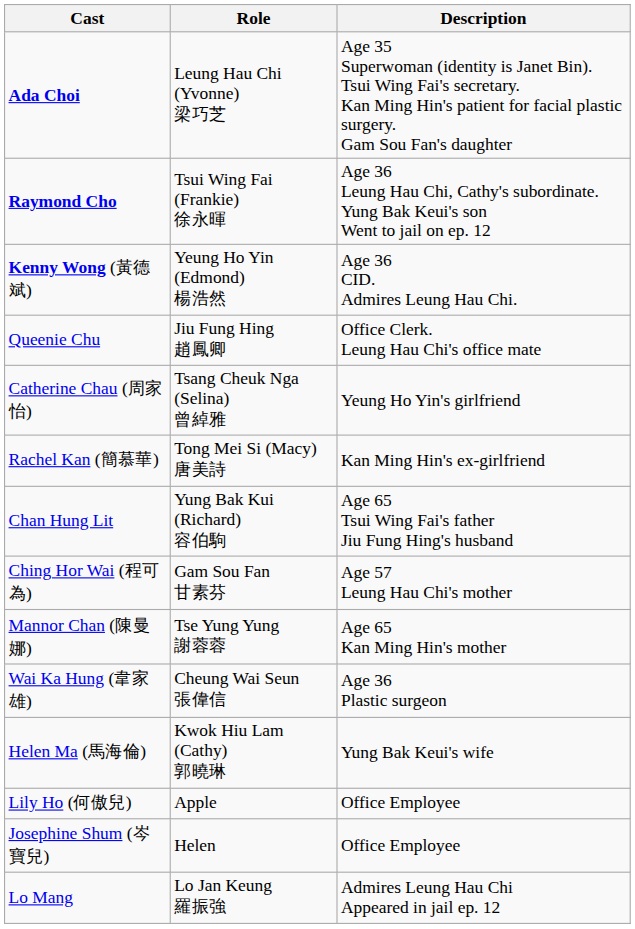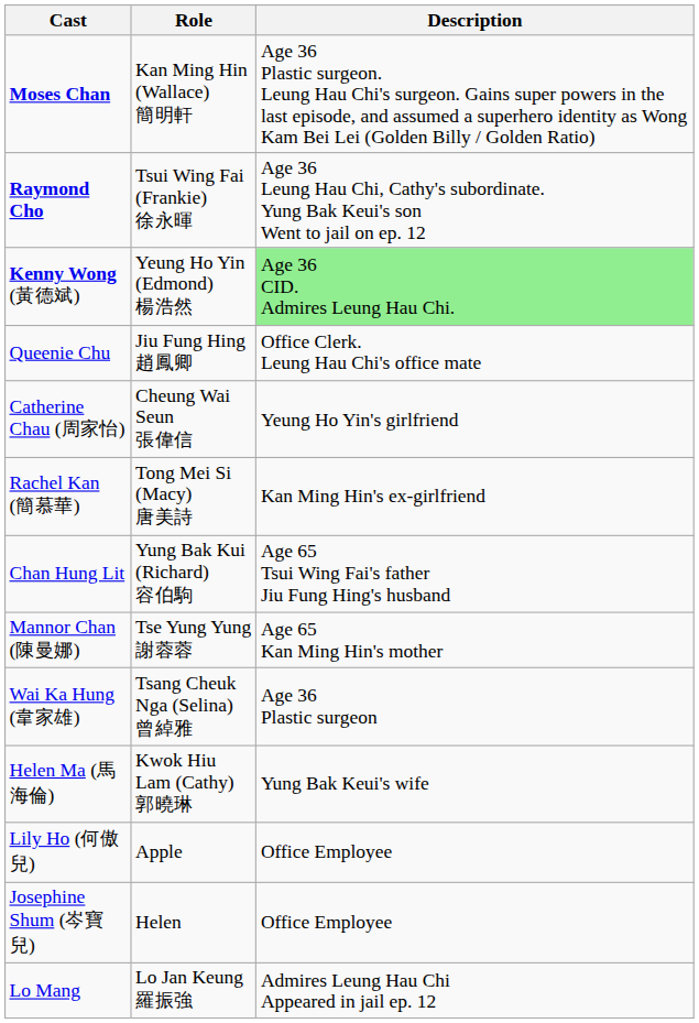- row: Ada Choi | Leung Hau Chi (Yvonne) 梁巧芝 | Age 35 Superwoman (identity is Janet Bin). Tsui Wing Fai's secretary. Kan Ming Hin's patient for facial plastic surgery. Gam Sou Fan's daughter
+ row: Moses Chan | Kan Ming Hin (Wallace) 簡明軒 | Age 36 Plastic surgeon. Leung Hau Chi's surgeon. Gains super powers in the last episode, and assumed a superhero identity as Wong Kam Bei Lei (Golden Billy / Golden Ratio)
Kenny Wong (黃德斌) | Description: no background -> lightgreen background
Catherine Chau (周家怡) | Role: Tsang Cheuk Nga (Selina) 曾綽雅 -> Cheung Wai Seun 張偉信
- row: Ching Hor Wai (程可為) | Gam Sou Fan 甘素芬 | Age 57 Leung Hau Chi's mother
Wai Ka Hung (韋家雄) | Role: Cheung Wai Seun 張偉信 -> Tsang Cheuk Nga (Selina) 曾綽雅
